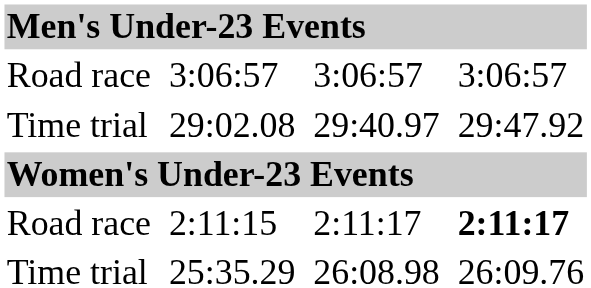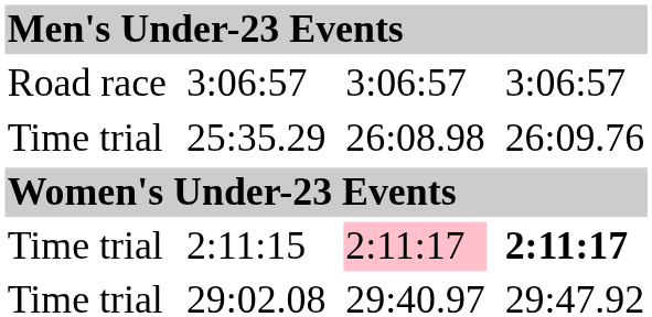rows swapped: 25:35.29 <-> 29:02.08
2:11:15 | column 1: Road race -> Time trial
2:11:15 | column 5: no background -> pink background
